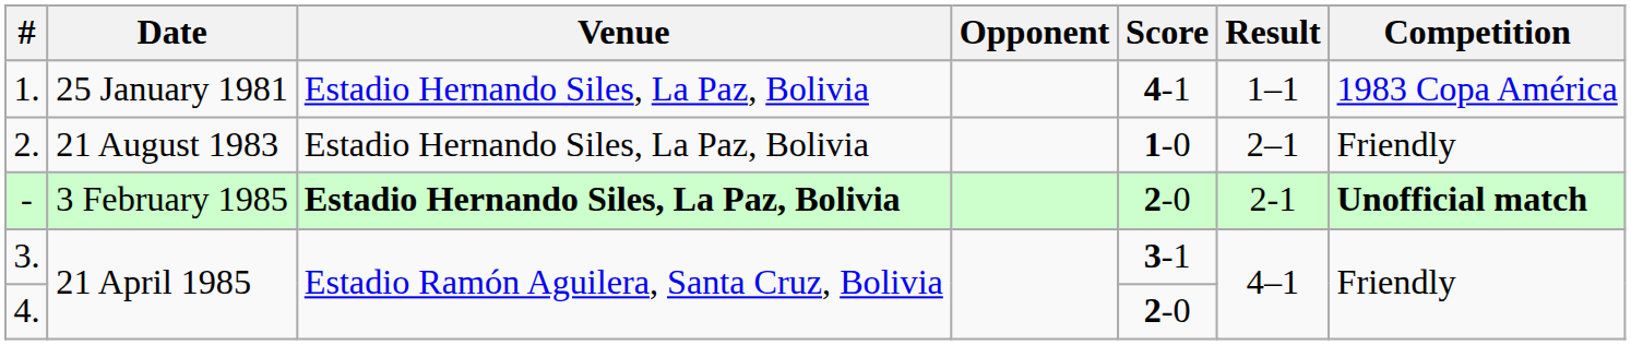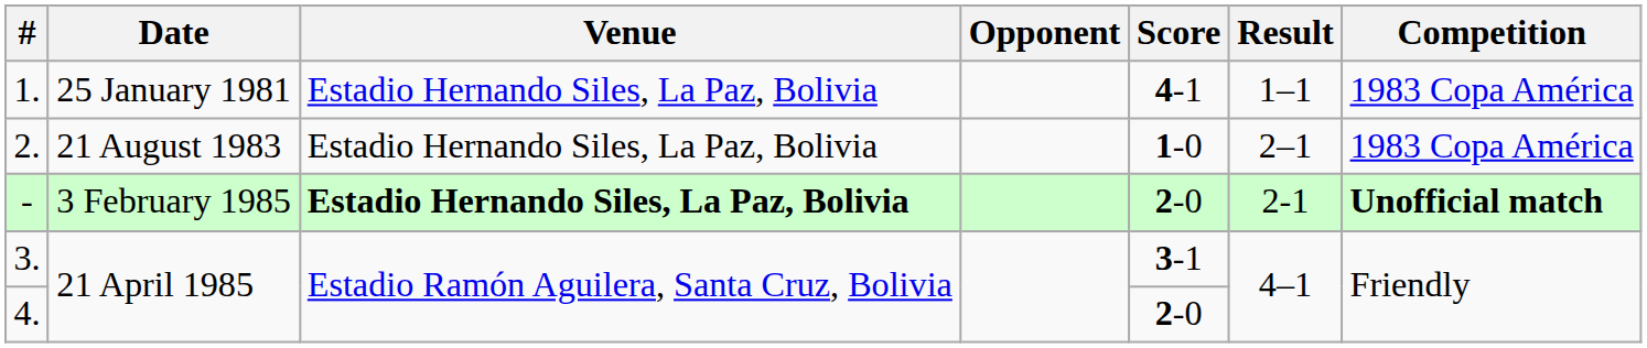2. | Competition: Friendly -> 1983 Copa América
